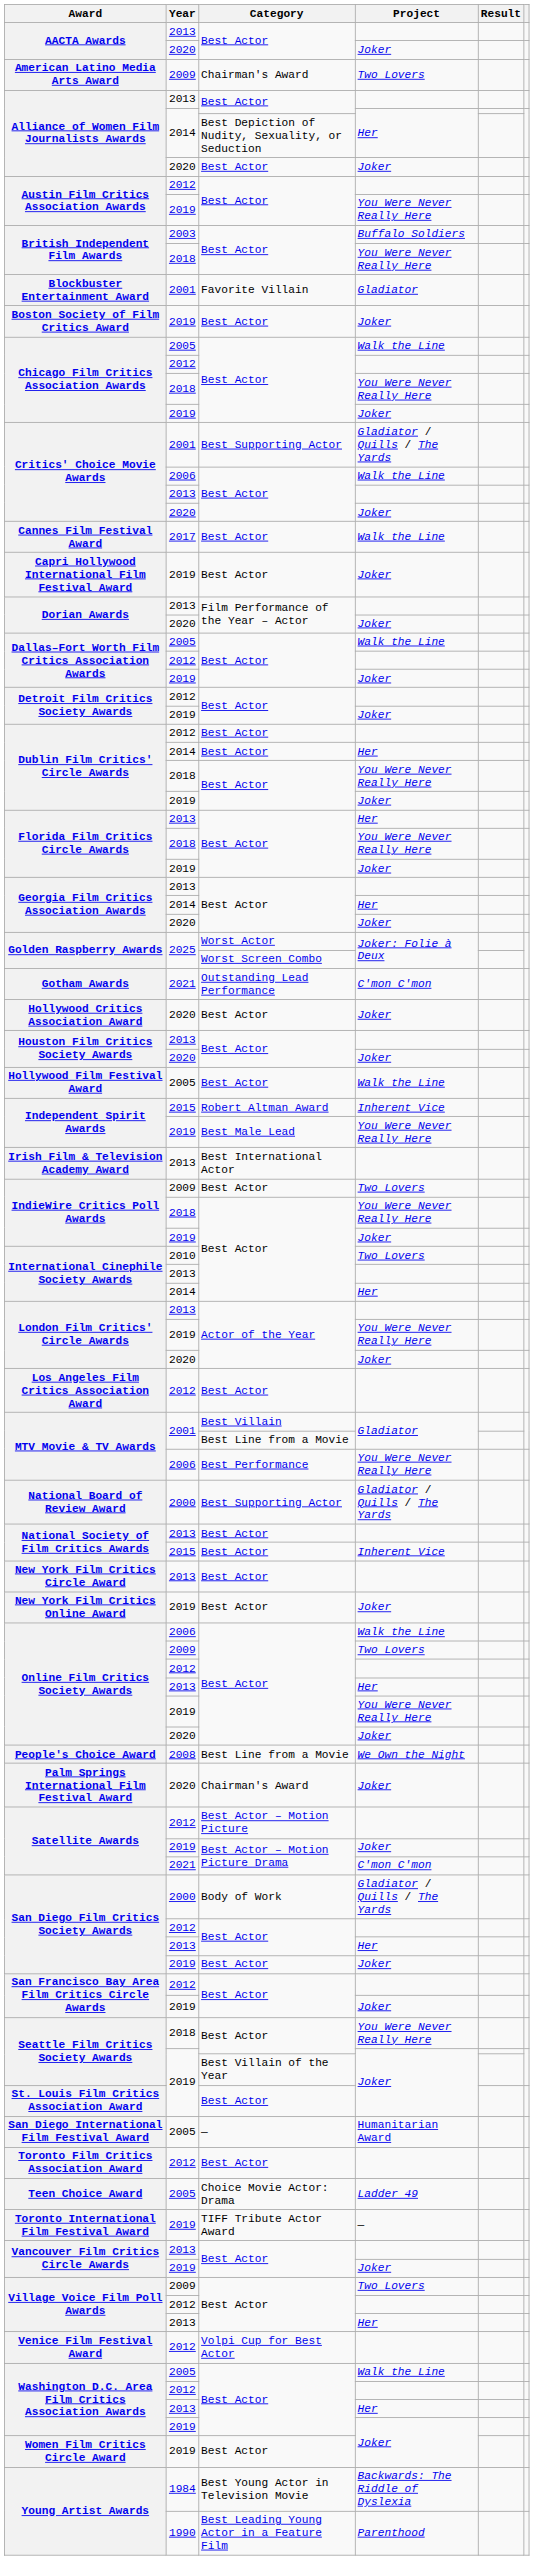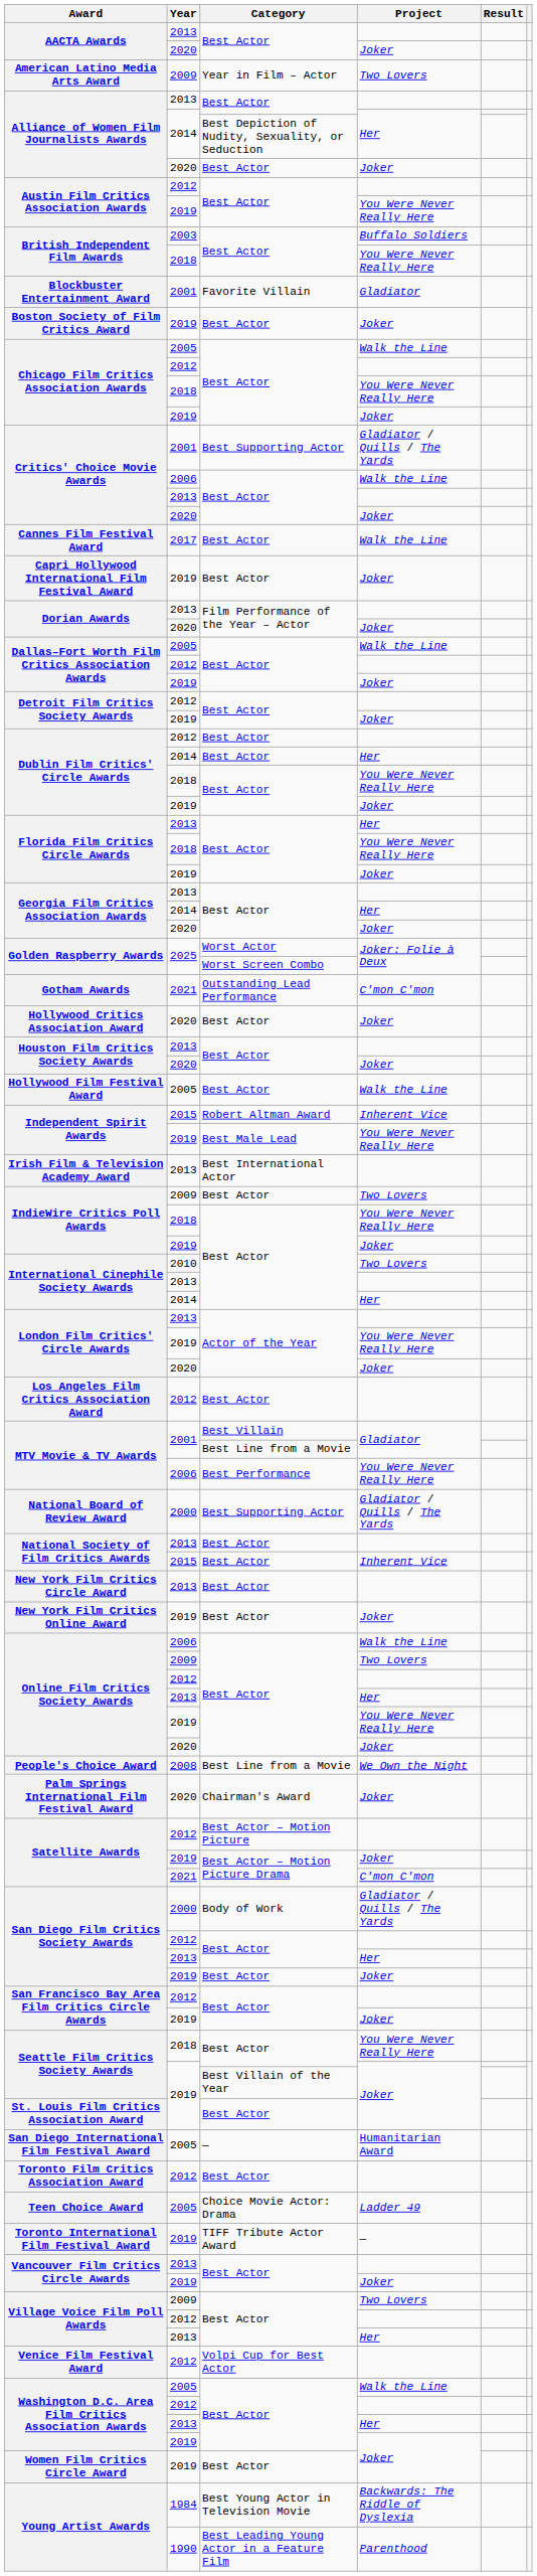American Latino Media Arts Award | Category: Chairman's Award -> Year in Film – Actor
